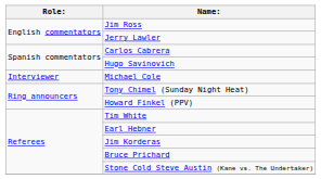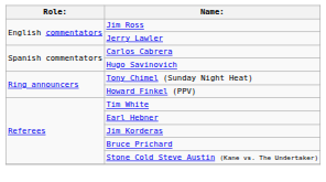- row: Interviewer | Michael Cole
